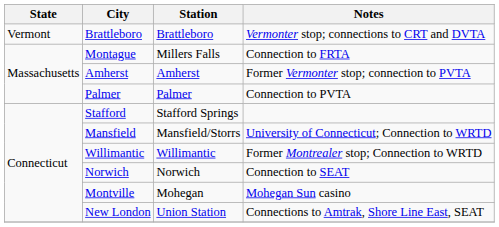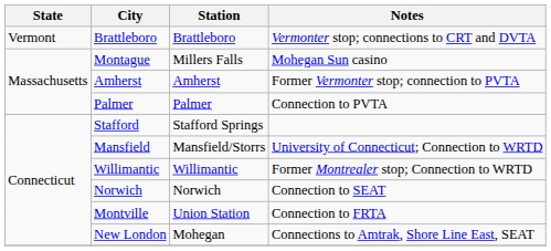Montague | Notes: Connection to FRTA -> Mohegan Sun casino
Montville | Station: Mohegan -> Union Station
Montville | Notes: Mohegan Sun casino -> Connection to FRTA
New London | Station: Union Station -> Mohegan
